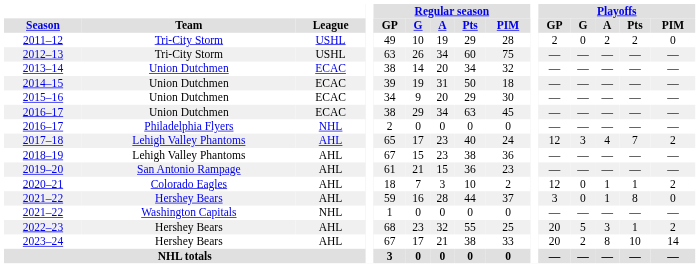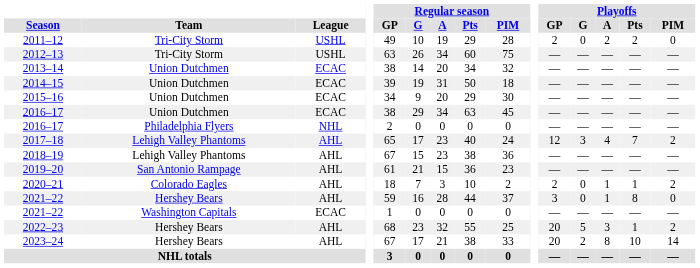2020–21 | Playoffs / GP: 12 -> 2
2021–22 / Washington Capitals | League: NHL -> ECAC
